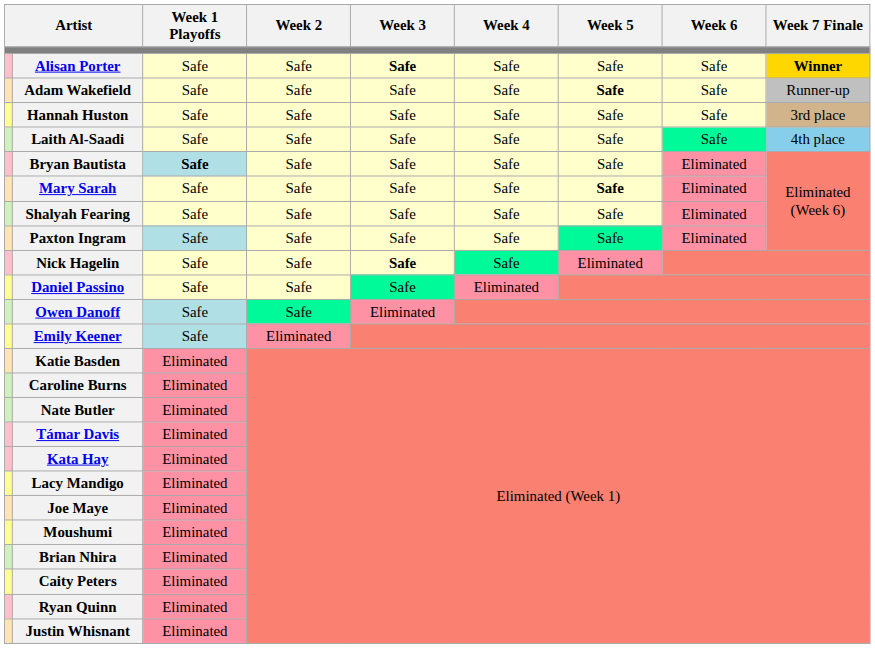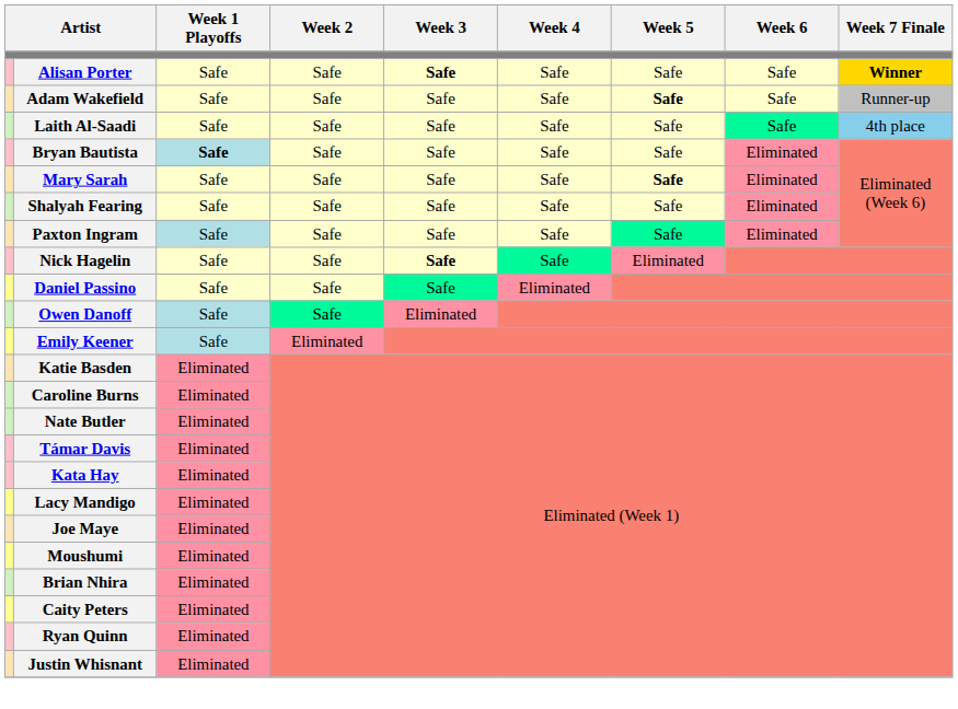- row: Hannah Huston | Safe | Safe | Safe | Safe | Safe | Safe | 3rd place
